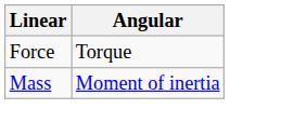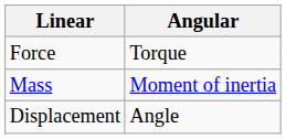+ row: Displacement | Angle
